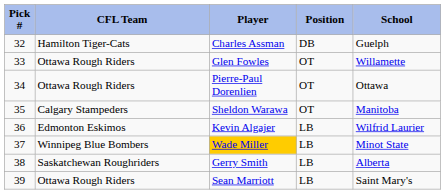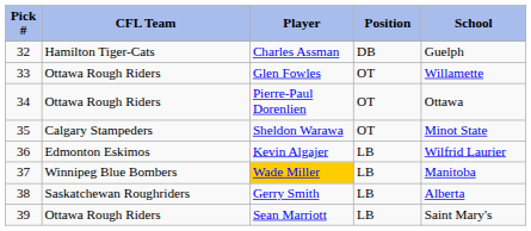Sheldon Warawa | School: Manitoba -> Minot State
Wade Miller | School: Minot State -> Manitoba
